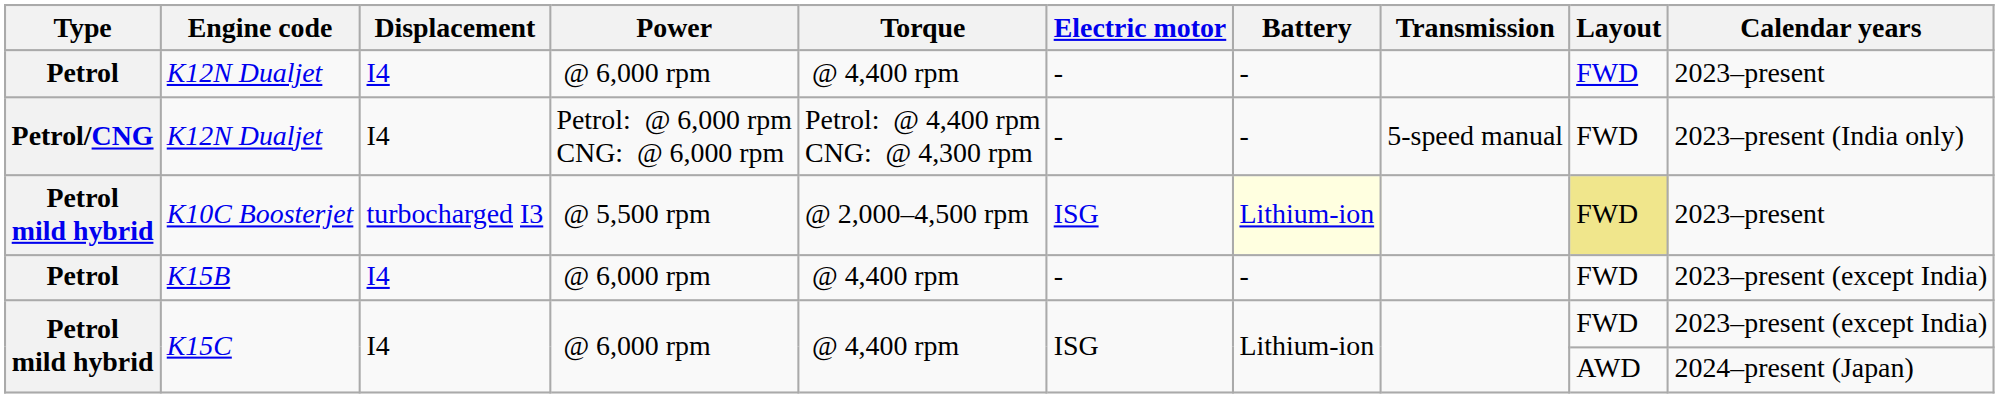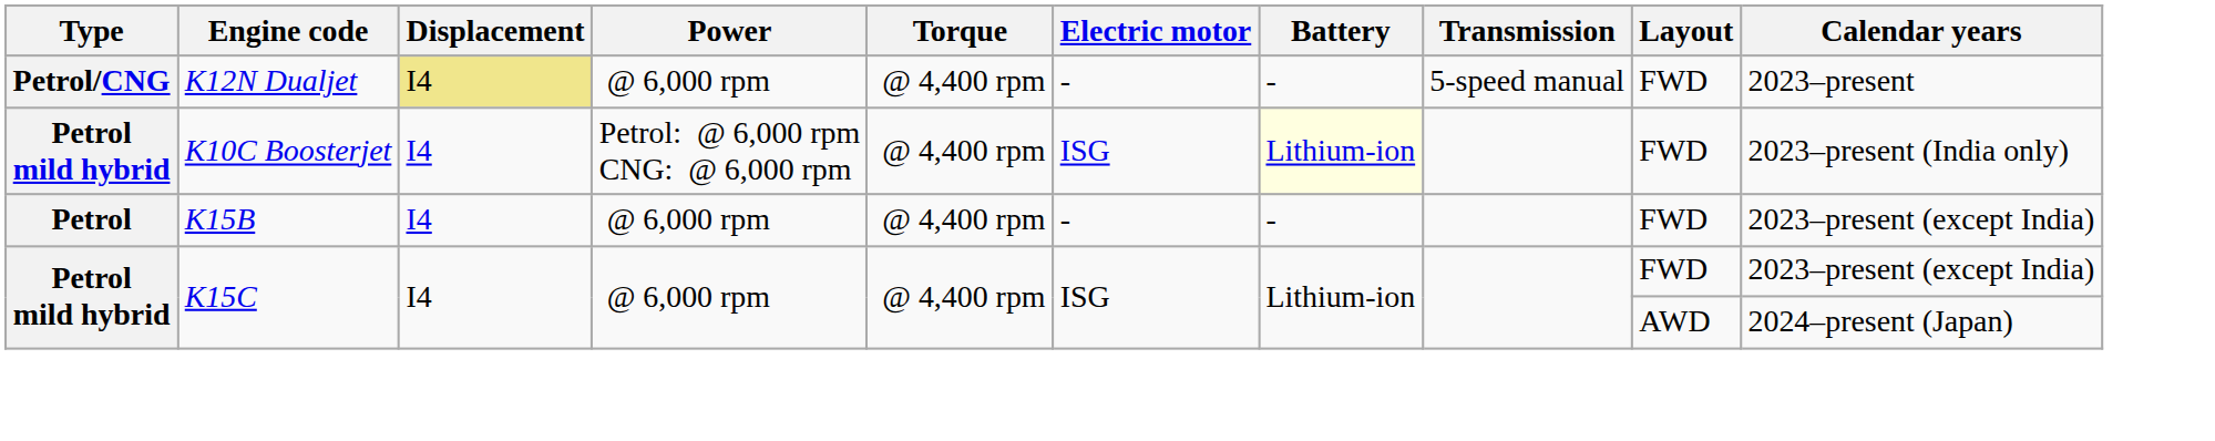- row: Petrol | K12N Dualjet | I4 | @ 6,000 rpm | @ 4,400 rpm | - | - | FWD | 2023–present
Petrol/CNG / K12N Dualjet | Displacement: no background -> khaki background
Petrol/CNG / K12N Dualjet | Power: Petrol: @ 6,000 rpm CNG: @ 6,000 rpm -> @ 6,000 rpm
Petrol/CNG / K12N Dualjet | Torque: Petrol: @ 4,400 rpm CNG: @ 4,300 rpm -> @ 4,400 rpm
Petrol/CNG / K12N Dualjet | Calendar years: 2023–present (India only) -> 2023–present
K10C Boosterjet | Displacement: turbocharged I3 -> I4
K10C Boosterjet | Power: @ 5,500 rpm -> Petrol: @ 6,000 rpm CNG: @ 6,000 rpm
K10C Boosterjet | Torque: @ 2,000–4,500 rpm -> @ 4,400 rpm
K10C Boosterjet | Layout: khaki background -> no background
K10C Boosterjet | Calendar years: 2023–present -> 2023–present (India only)
